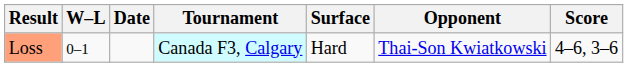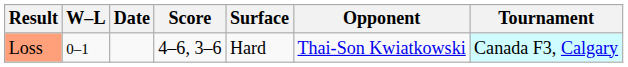columns swapped: Tournament <-> Score
